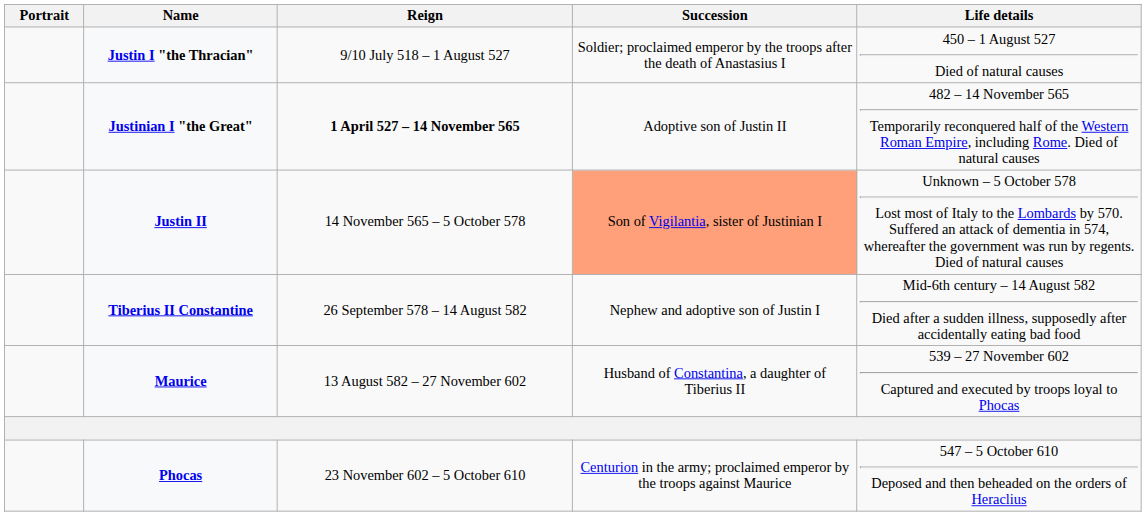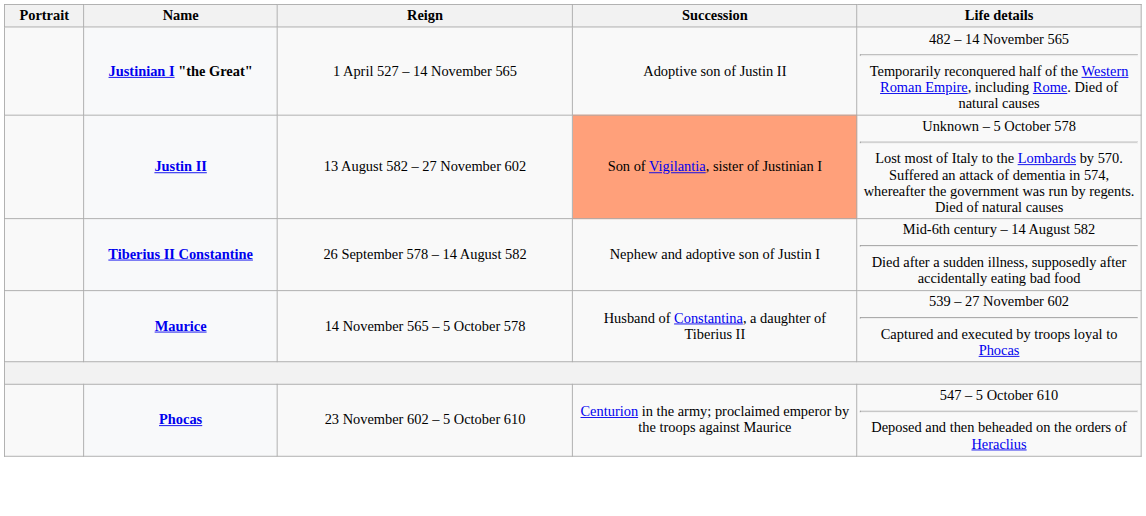- row: Justin I "the Thracian" | 9/10 July 518 – 1 August 527 | Soldier; proclaimed emperor by the troops after the death of Anastasius I | 450 – 1 August 527 Died of natural causes
Justinian I "the Great" | Reign: bold -> normal
Justin II | Reign: 14 November 565 – 5 October 578 -> 13 August 582 – 27 November 602
Maurice | Reign: 13 August 582 – 27 November 602 -> 14 November 565 – 5 October 578
